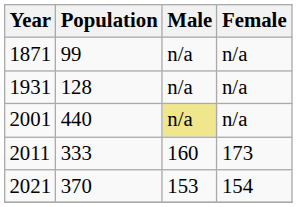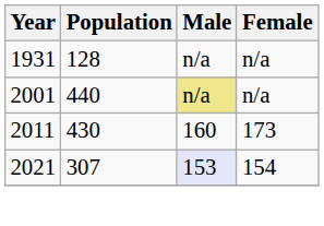- row: 1871 | 99 | n/a | n/a
2011 | Population: 333 -> 430
2021 | Population: 370 -> 307
2021 | Male: no background -> lavender background
